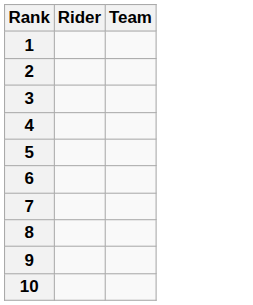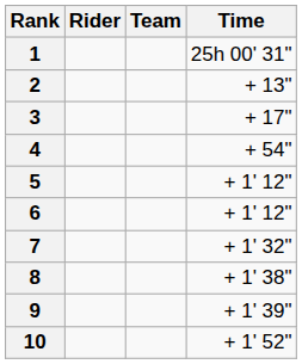+ column: Time | 25h 00' 31" | + 13" | + 17" | + 54" | + 1' 12" | + 1' 12" | + 1' 32" | + 1' 38" | + 1' 39" | + 1' 52"
